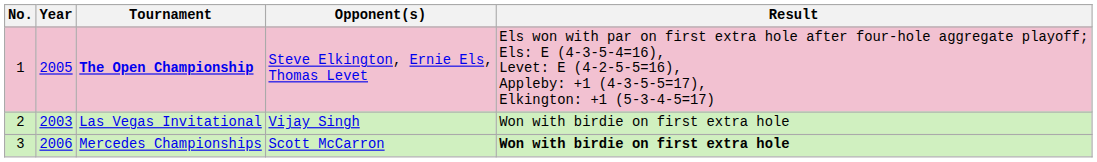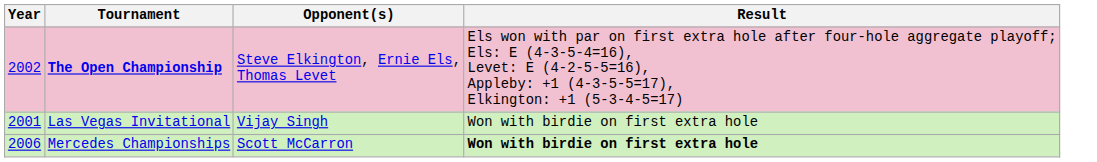- column: No. | 1 | 2 | 3
The Open Championship | Year: 2005 -> 2002
Las Vegas Invitational | Year: 2003 -> 2001
